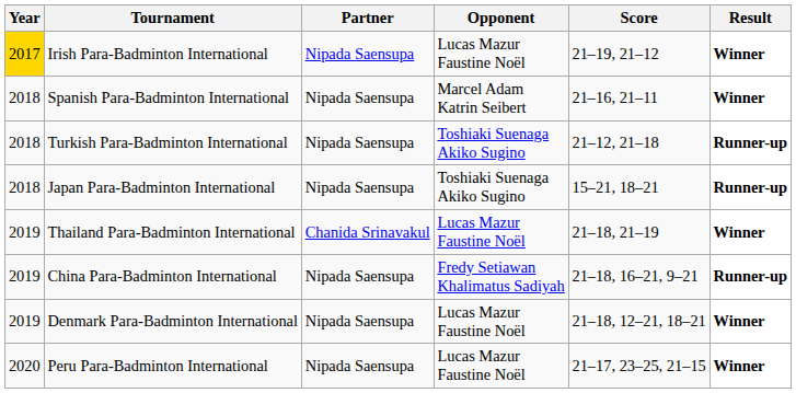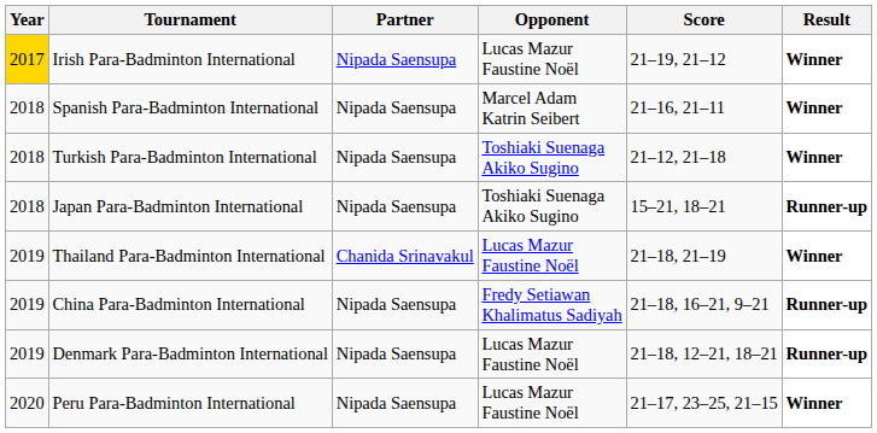Turkish Para-Badminton International | Result: Runner-up -> Winner
Denmark Para-Badminton International | Result: Winner -> Runner-up
